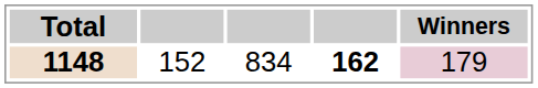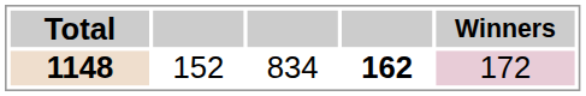1148 | Winners: 179 -> 172
